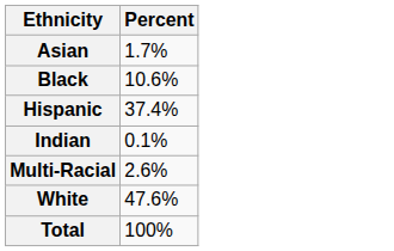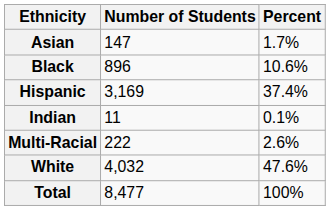+ column: Number of Students | 147 | 896 | 3,169 | 11 | 222 | 4,032 | 8,477
